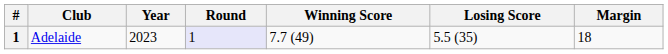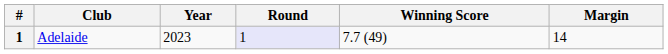- column: Losing Score | 5.5 (35)
Adelaide | Margin: 18 -> 14
